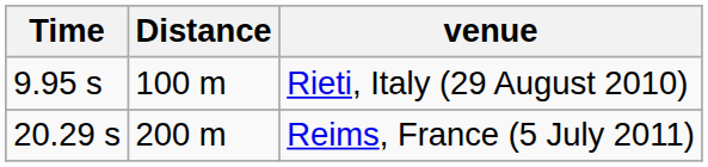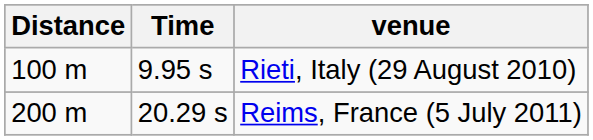columns swapped: Distance <-> Time
